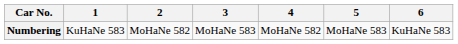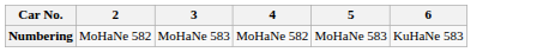- column: 1 | KuHaNe 583
